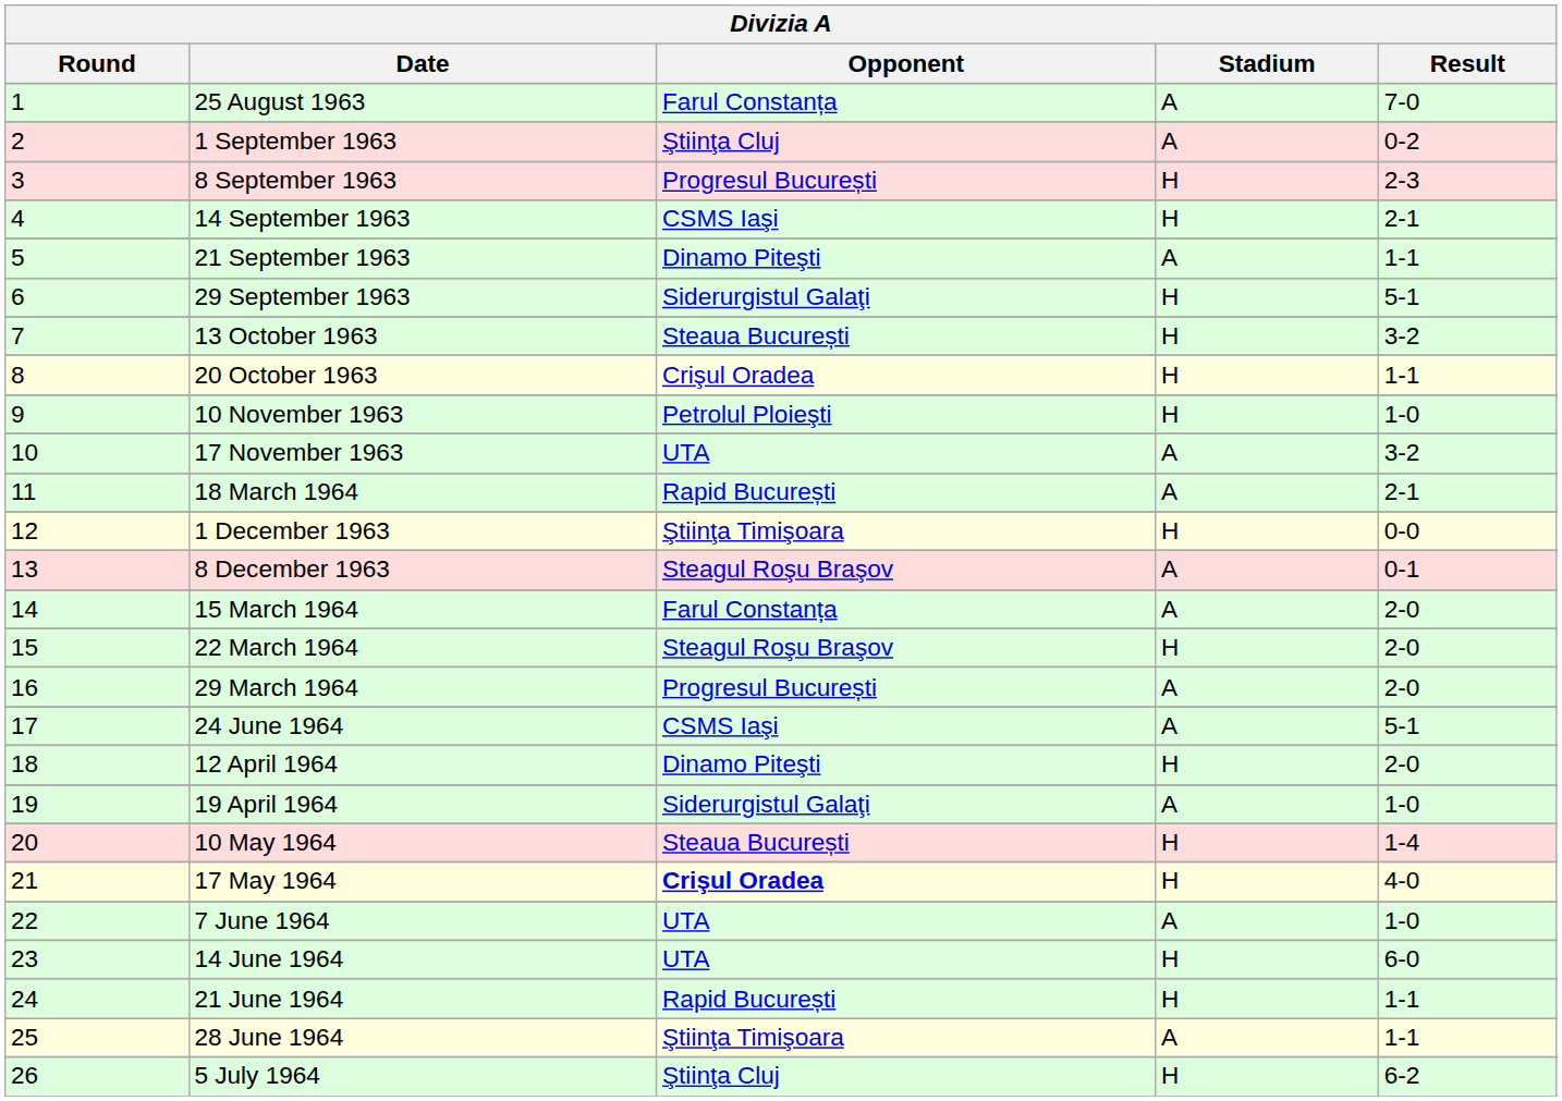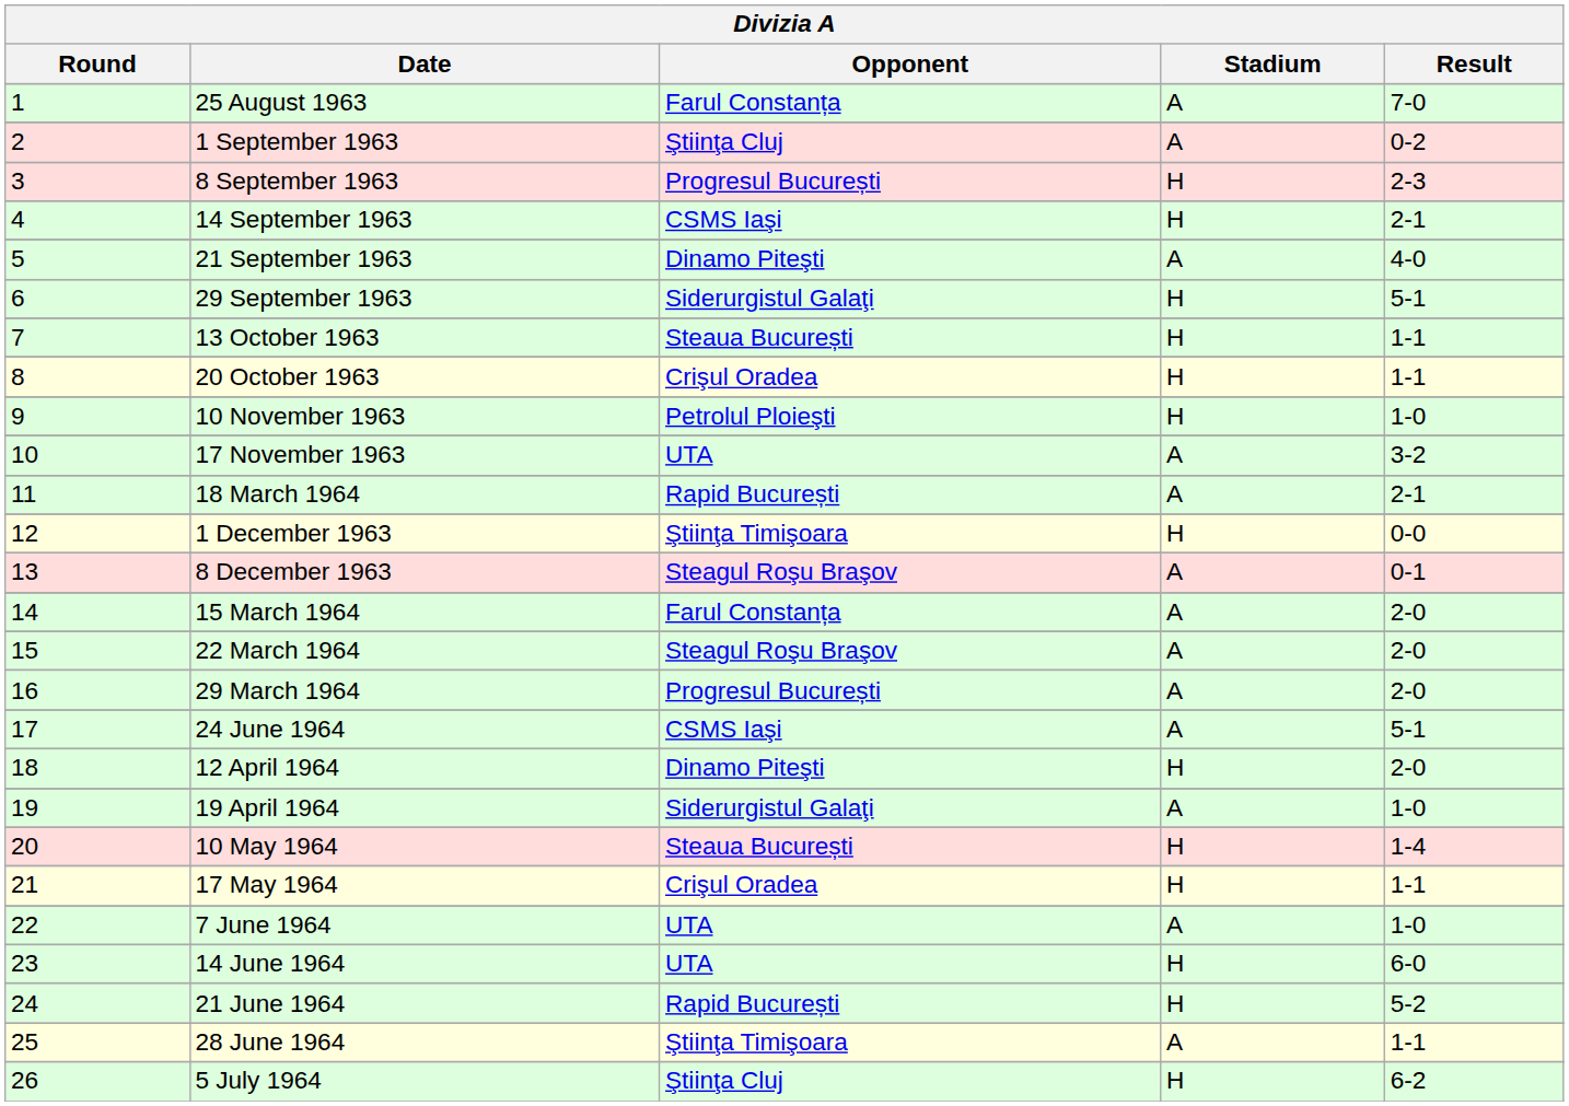21 September 1963 | Result: 1-1 -> 4-0
13 October 1963 | Result: 3-2 -> 1-1
22 March 1964 | Stadium: H -> A
17 May 1964 | Opponent: bold -> normal
17 May 1964 | Result: 4-0 -> 1-1
21 June 1964 | Result: 1-1 -> 5-2
